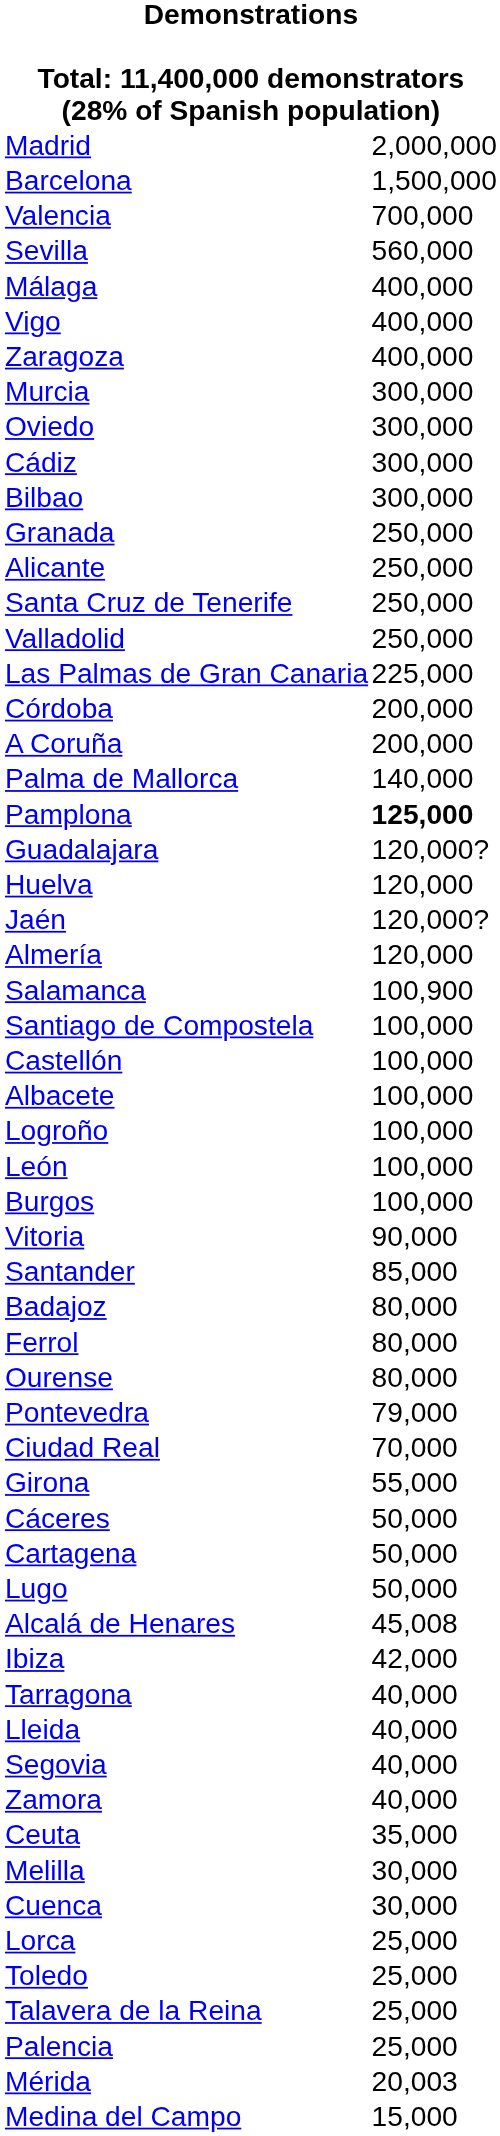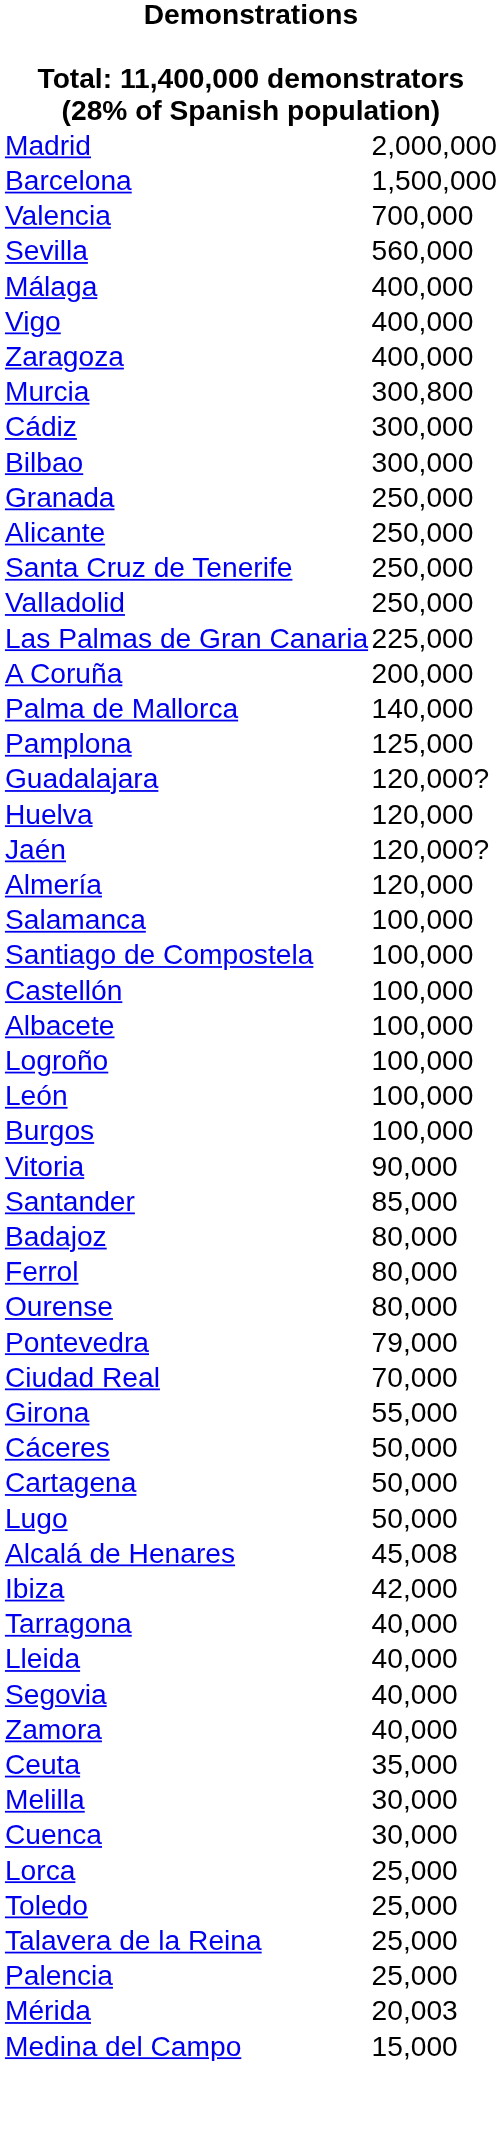Murcia | column 2: 300,000 -> 300,800
- row: Oviedo | 300,000
- row: Córdoba | 200,000
Pamplona | column 2: bold -> normal
Salamanca | column 2: 100,900 -> 100,000
